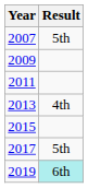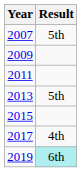2013 | Result: 4th -> 5th
2017 | Result: 5th -> 4th
